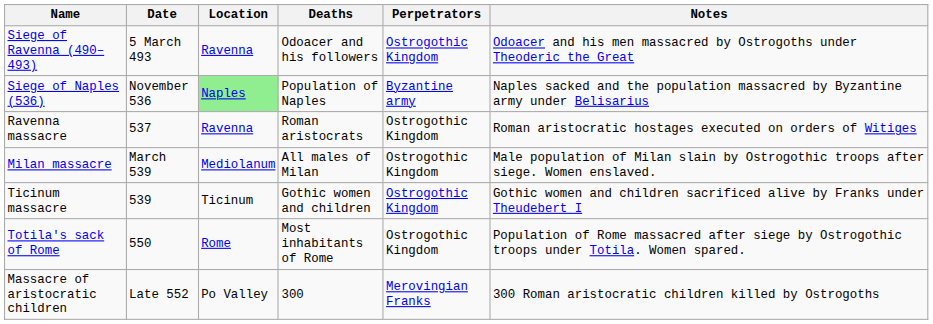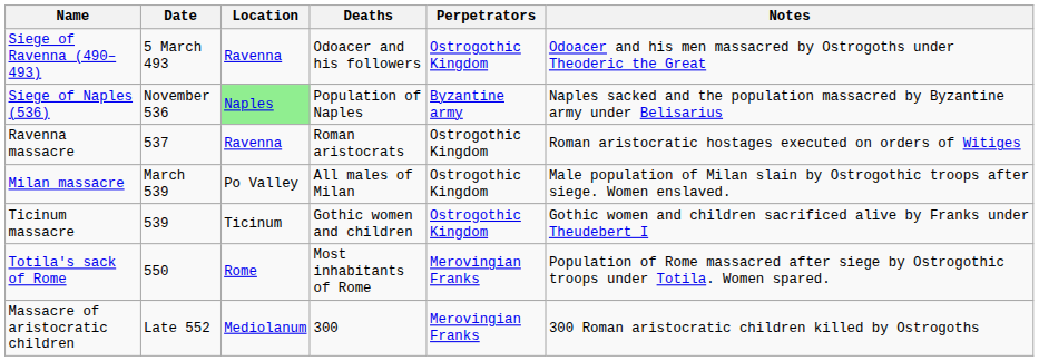Milan massacre | Location: Mediolanum -> Po Valley
Totila's sack of Rome | Perpetrators: Ostrogothic Kingdom -> Merovingian Franks
Massacre of aristocratic children | Location: Po Valley -> Mediolanum
